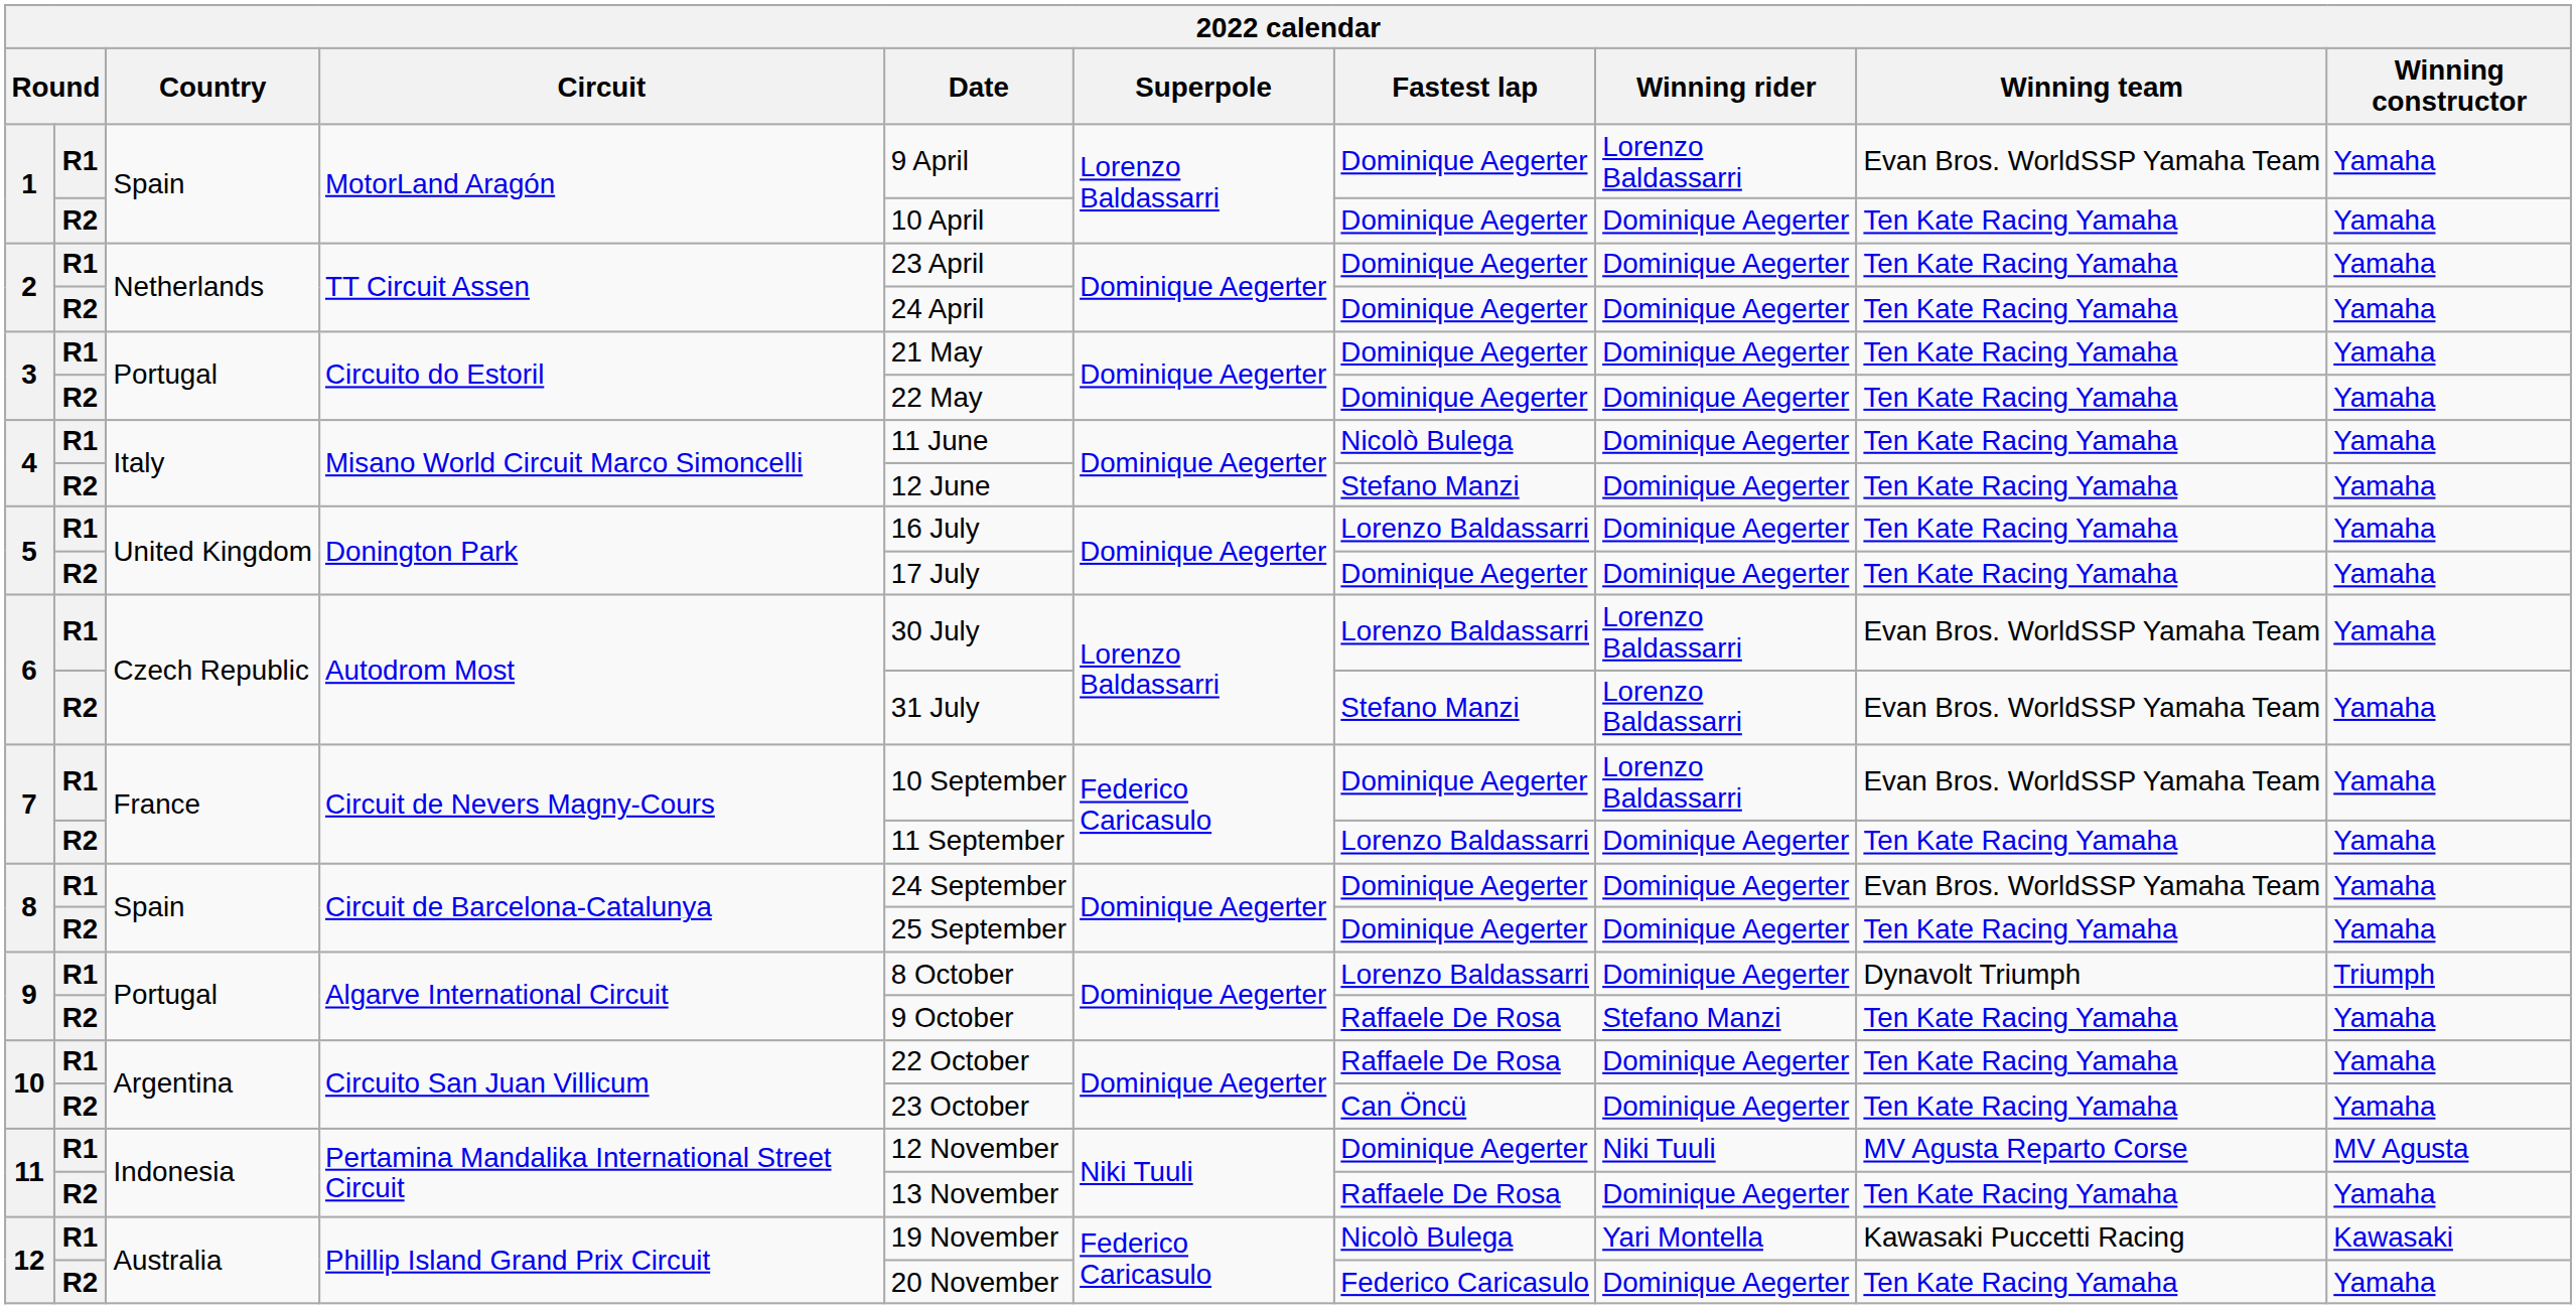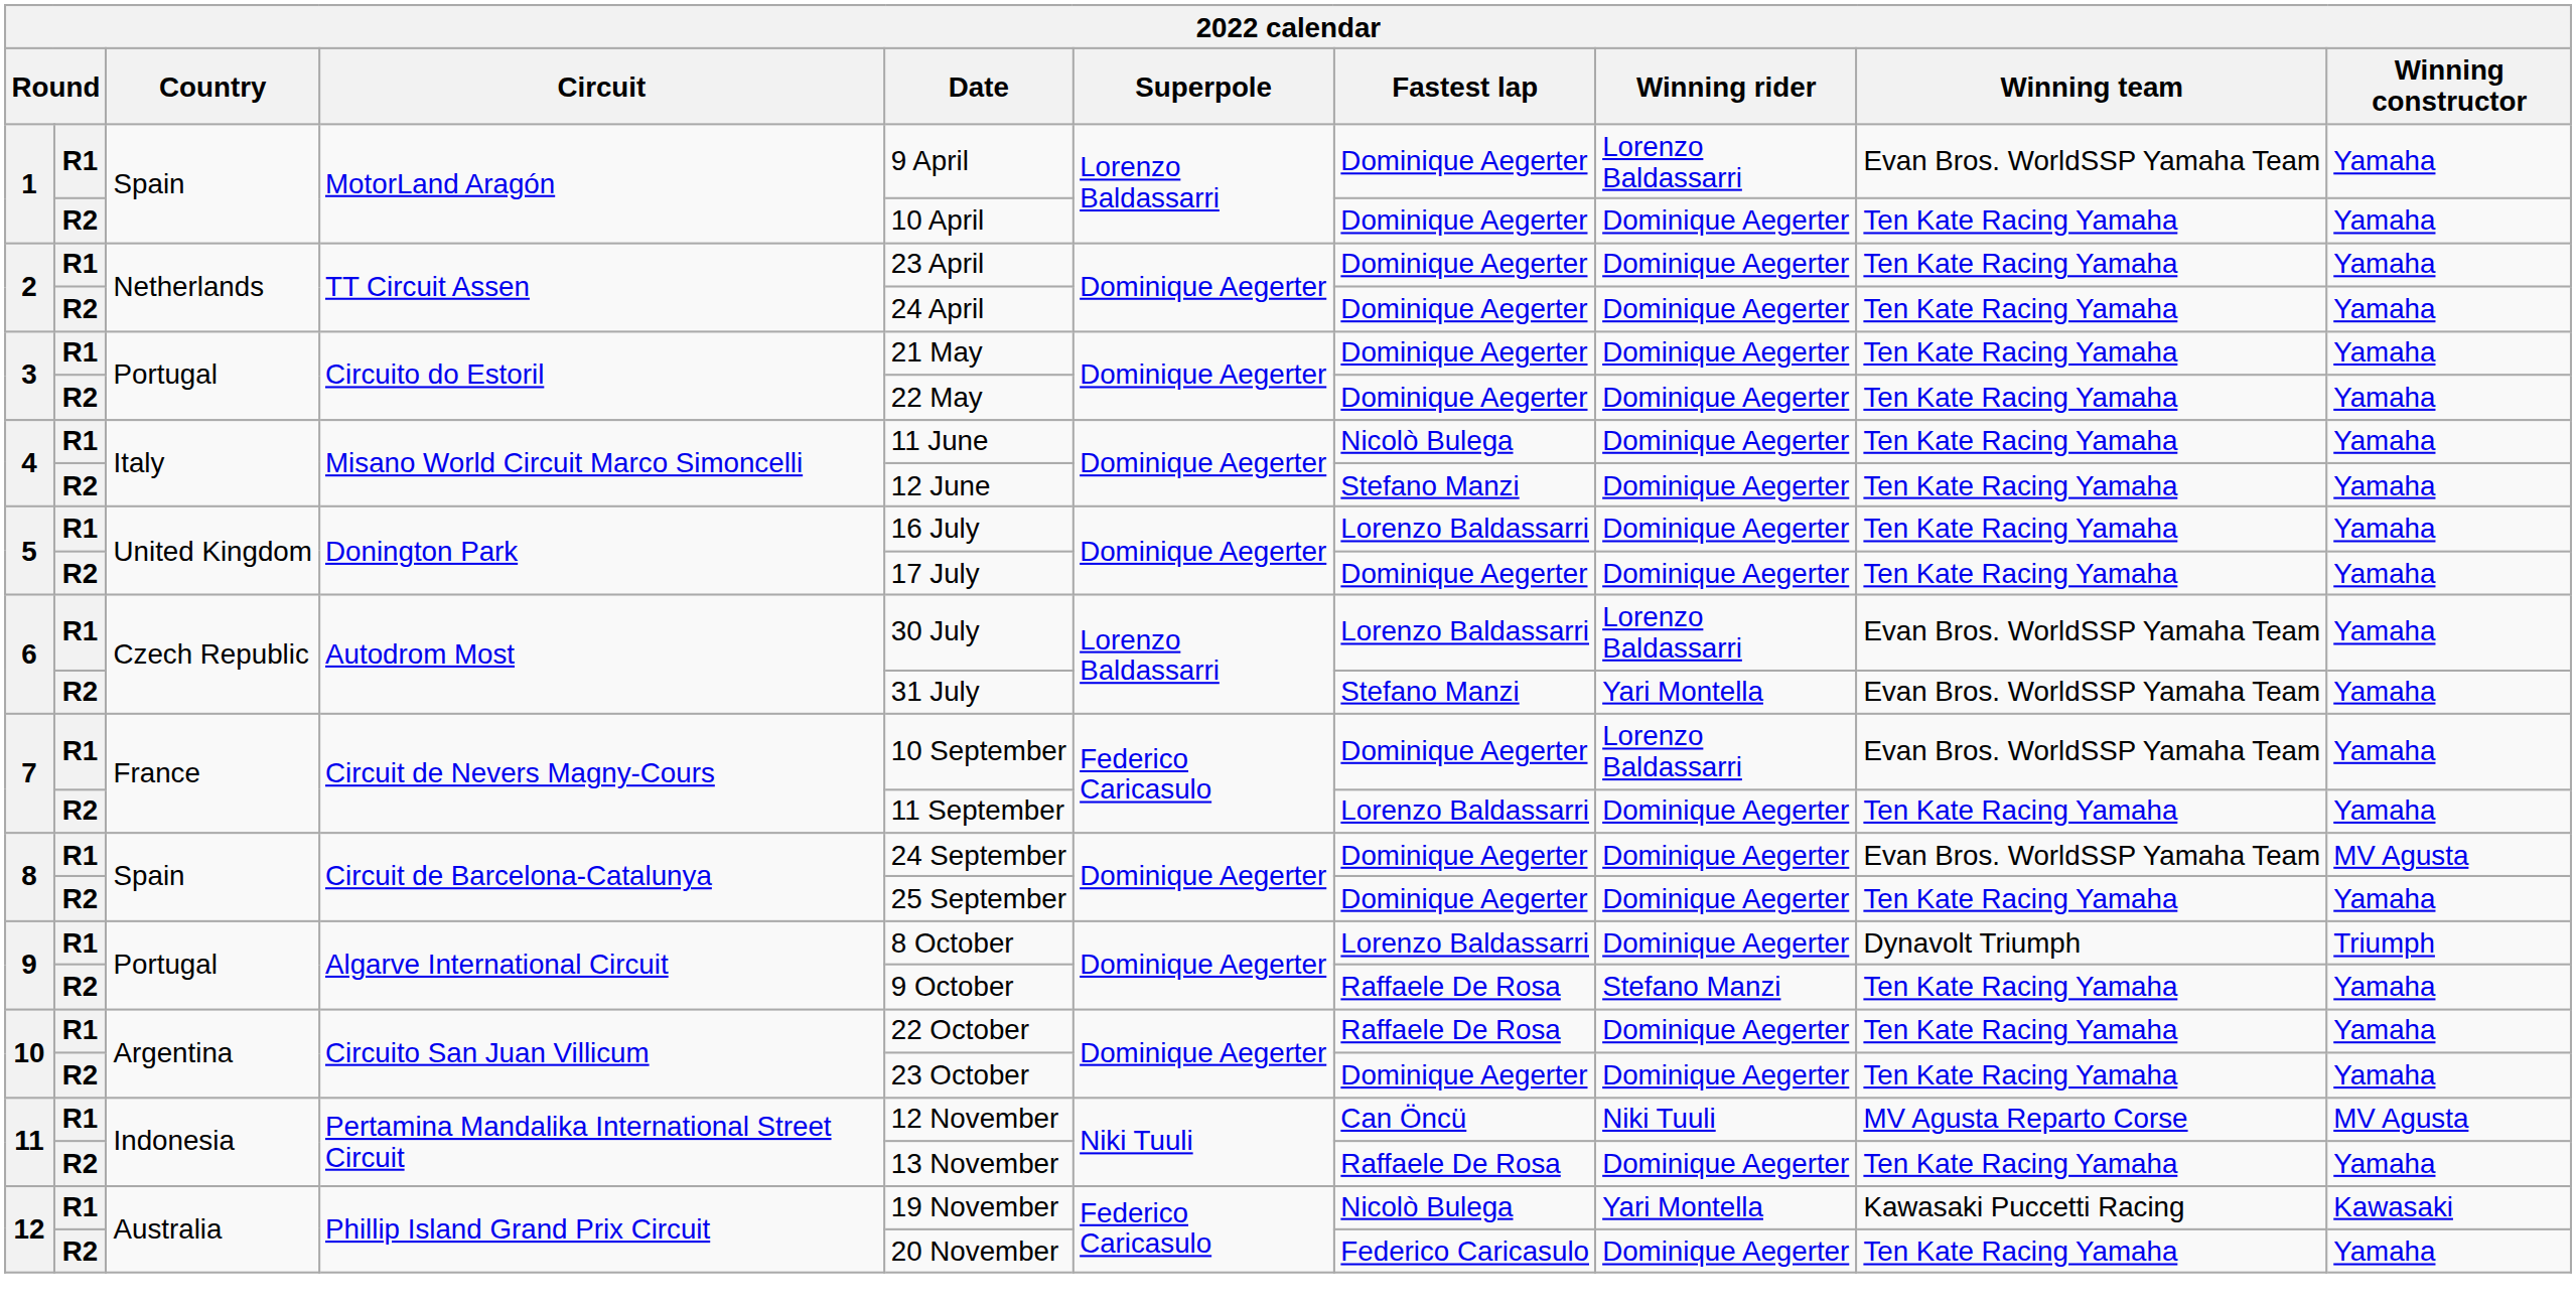6 / R2 | Winning rider: Lorenzo Baldassarri -> Yari Montella
8 / R1 | Winning constructor: Yamaha -> MV Agusta
10 / R2 | Fastest lap: Can Öncü -> Dominique Aegerter
11 / R1 | Fastest lap: Dominique Aegerter -> Can Öncü
